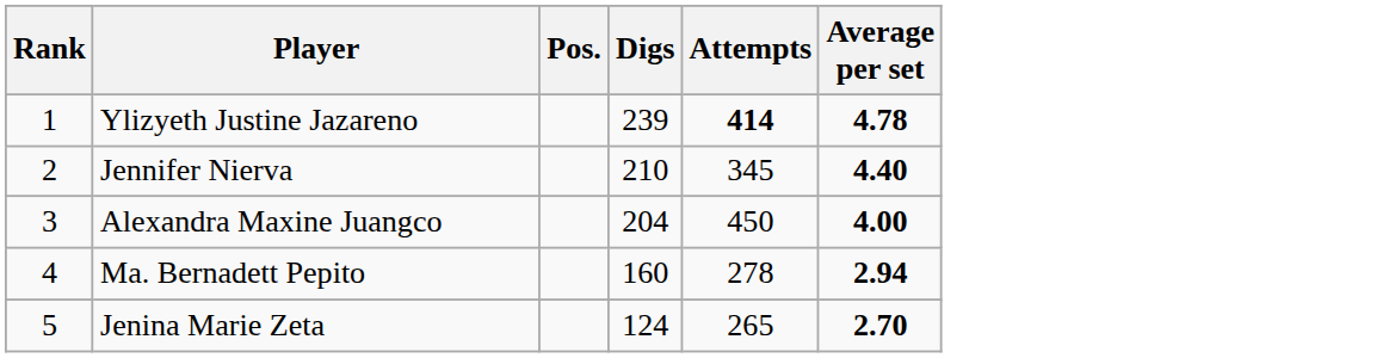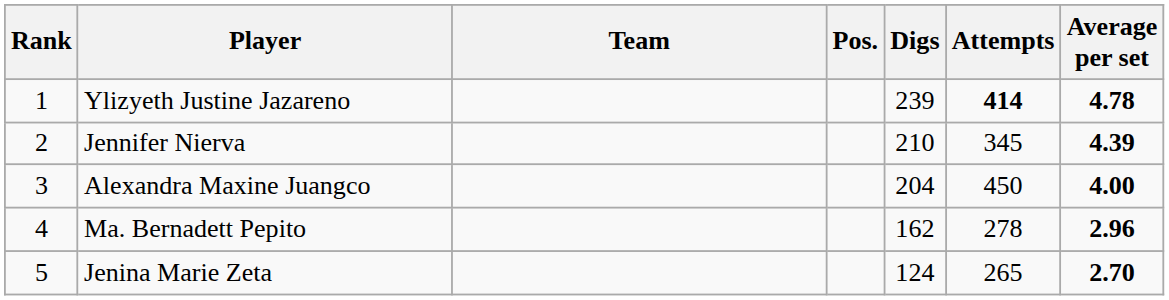+ column: Team
Jennifer Nierva | Average per set: 4.40 -> 4.39
Ma. Bernadett Pepito | Digs: 160 -> 162
Ma. Bernadett Pepito | Average per set: 2.94 -> 2.96
